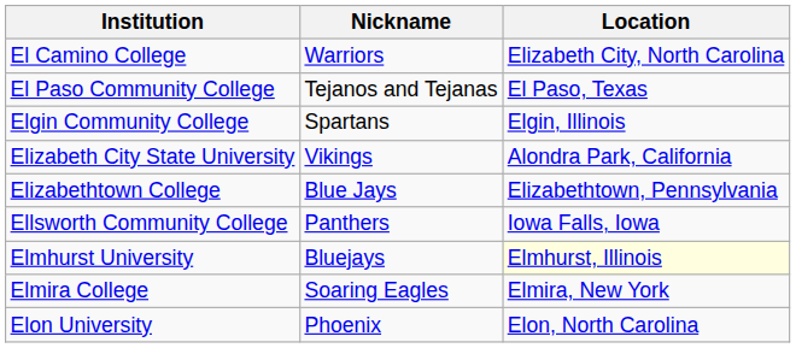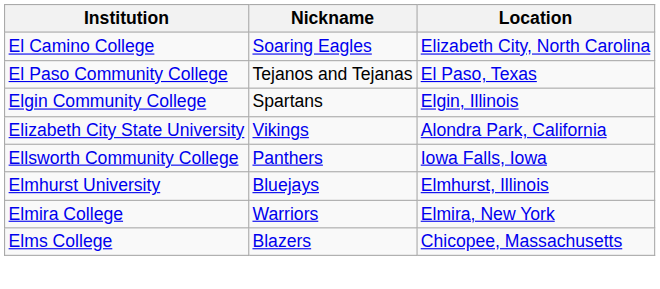El Camino College | Nickname: Warriors -> Soaring Eagles
- row: Elizabethtown College | Blue Jays | Elizabethtown, Pennsylvania
Elmhurst University | Location: lightyellow background -> no background
Elmira College | Nickname: Soaring Eagles -> Warriors
+ row: Elms College | Blazers | Chicopee, Massachusetts
- row: Elon University | Phoenix | Elon, North Carolina
